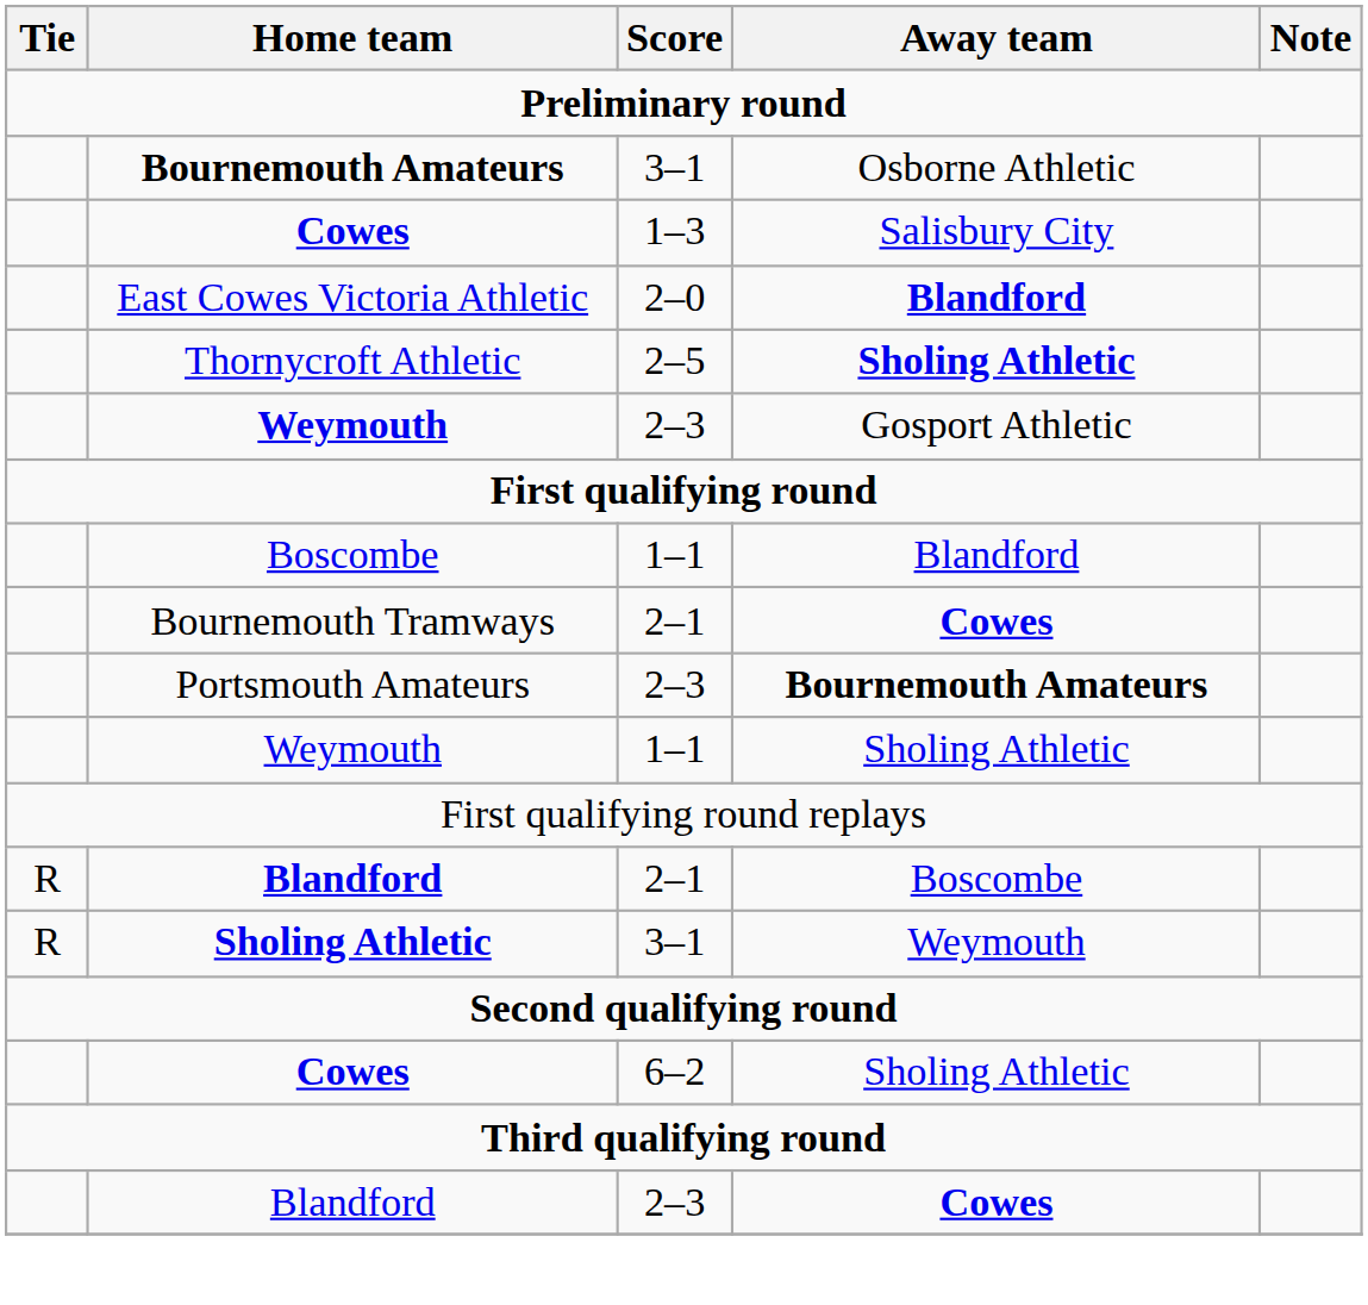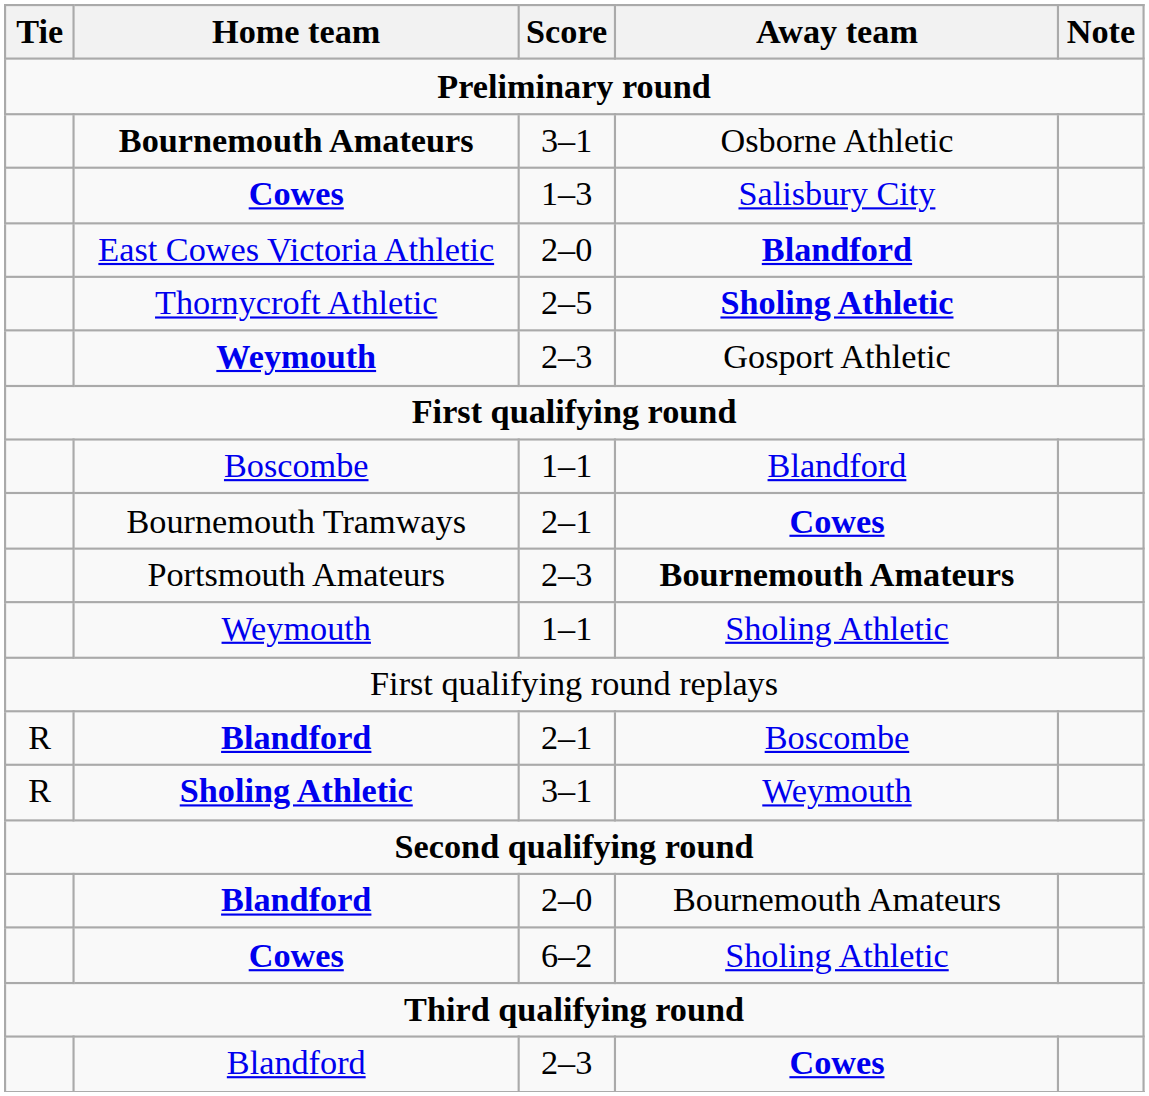+ row: Blandford | 2–0 | Bournemouth Amateurs
